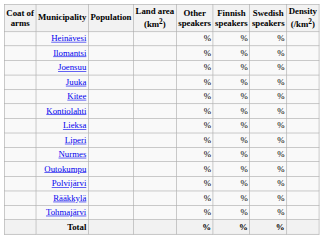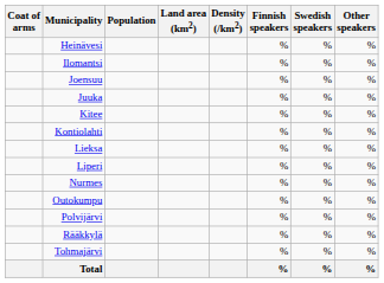columns swapped: Density (/km2) <-> Other speakers
